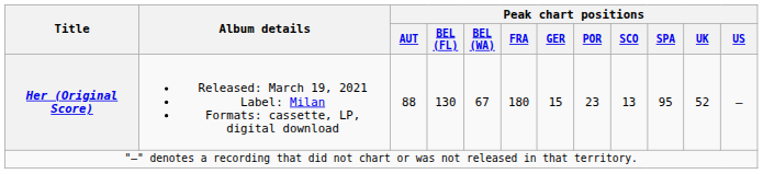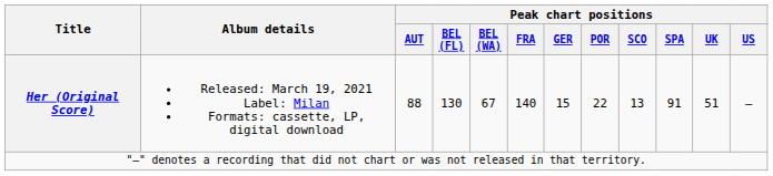Her (Original Score) | Peak chart positions / FRA: 180 -> 140
Her (Original Score) | Peak chart positions / POR: 23 -> 22
Her (Original Score) | Peak chart positions / SPA: 95 -> 91
Her (Original Score) | Peak chart positions / UK: 52 -> 51
